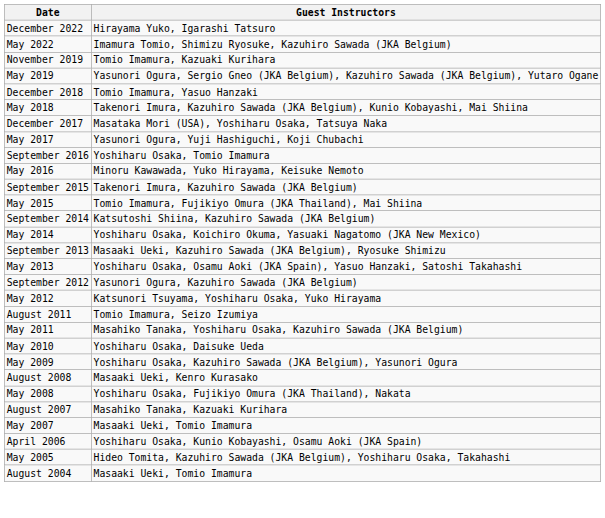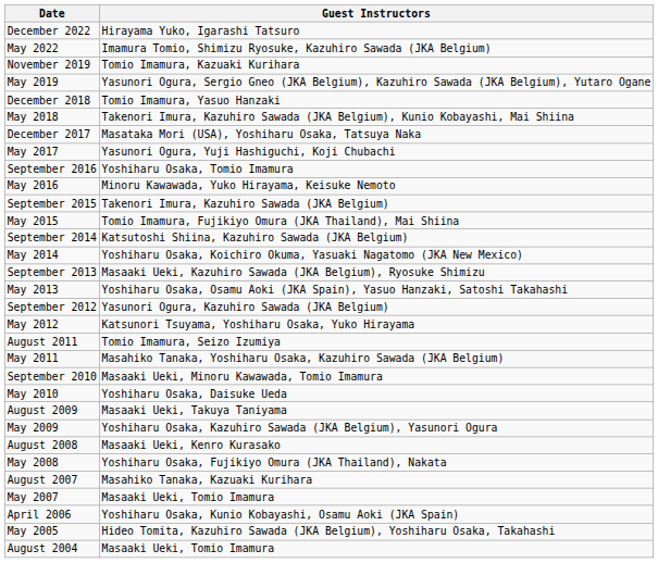+ row: September 2010 | Masaaki Ueki, Minoru Kawawada, Tomio Imamura
+ row: August 2009 | Masaaki Ueki, Takuya Taniyama
